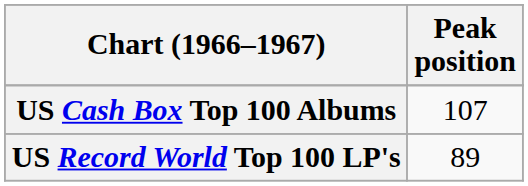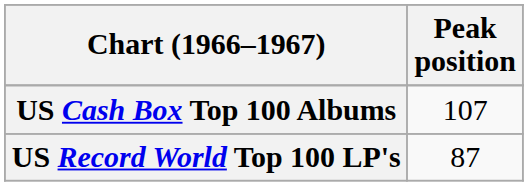US Record World Top 100 LP's | Peak position: 89 -> 87
